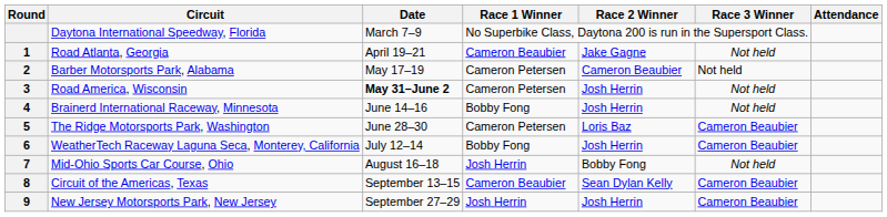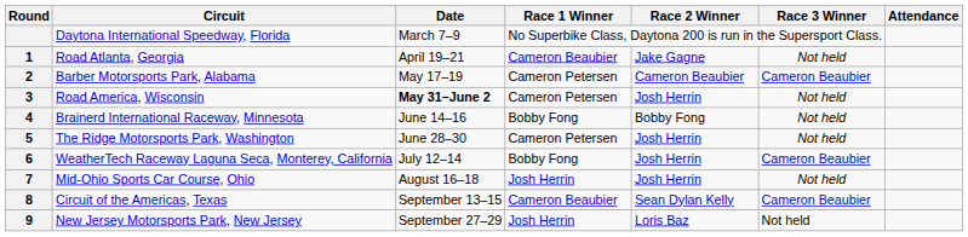Barber Motorsports Park, Alabama | Race 3 Winner: Not held -> Cameron Beaubier
Brainerd International Raceway, Minnesota | Race 2 Winner: Josh Herrin -> Bobby Fong
The Ridge Motorsports Park, Washington | Race 2 Winner: Loris Baz -> Josh Herrin
The Ridge Motorsports Park, Washington | Race 3 Winner: Cameron Beaubier -> Not held
Mid-Ohio Sports Car Course, Ohio | Race 2 Winner: Bobby Fong -> Josh Herrin
New Jersey Motorsports Park, New Jersey | Race 2 Winner: Josh Herrin -> Loris Baz
New Jersey Motorsports Park, New Jersey | Race 3 Winner: Cameron Beaubier -> Not held
